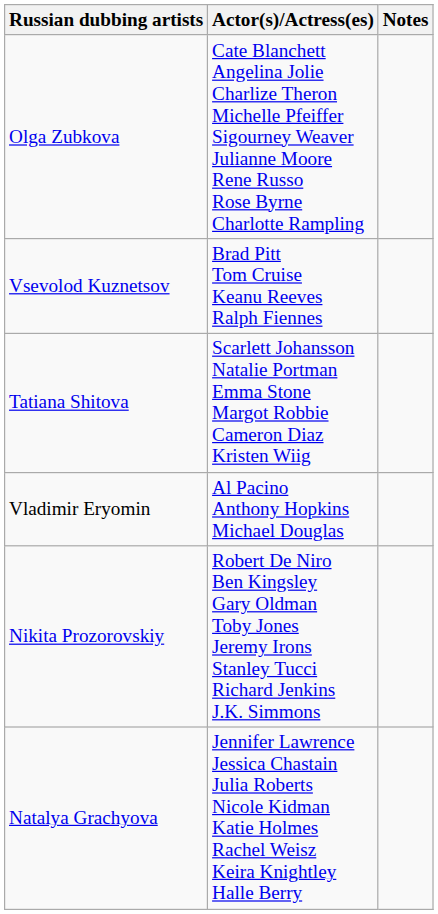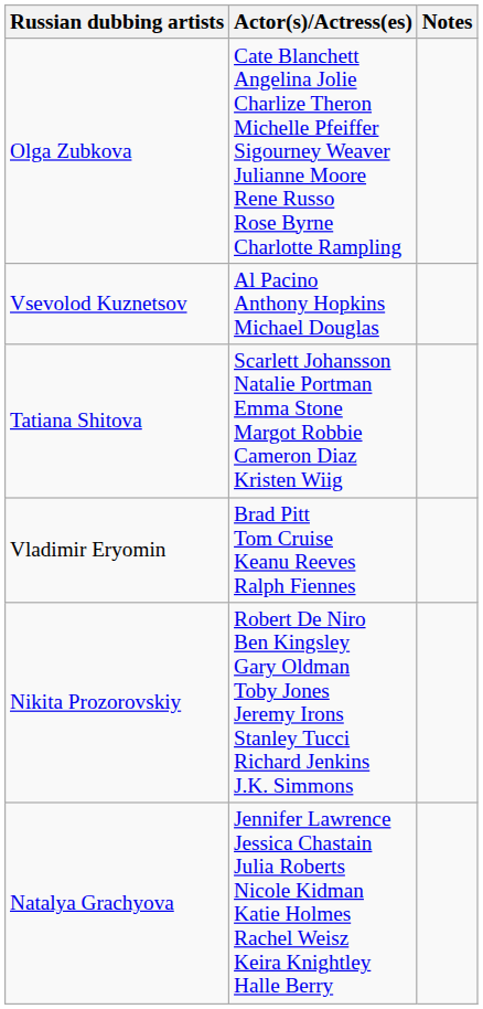Vsevolod Kuznetsov | Actor(s)/Actress(es): Brad Pitt Tom Cruise Keanu Reeves Ralph Fiennes -> Al Pacino Anthony Hopkins Michael Douglas
Vladimir Eryomin | Actor(s)/Actress(es): Al Pacino Anthony Hopkins Michael Douglas -> Brad Pitt Tom Cruise Keanu Reeves Ralph Fiennes
